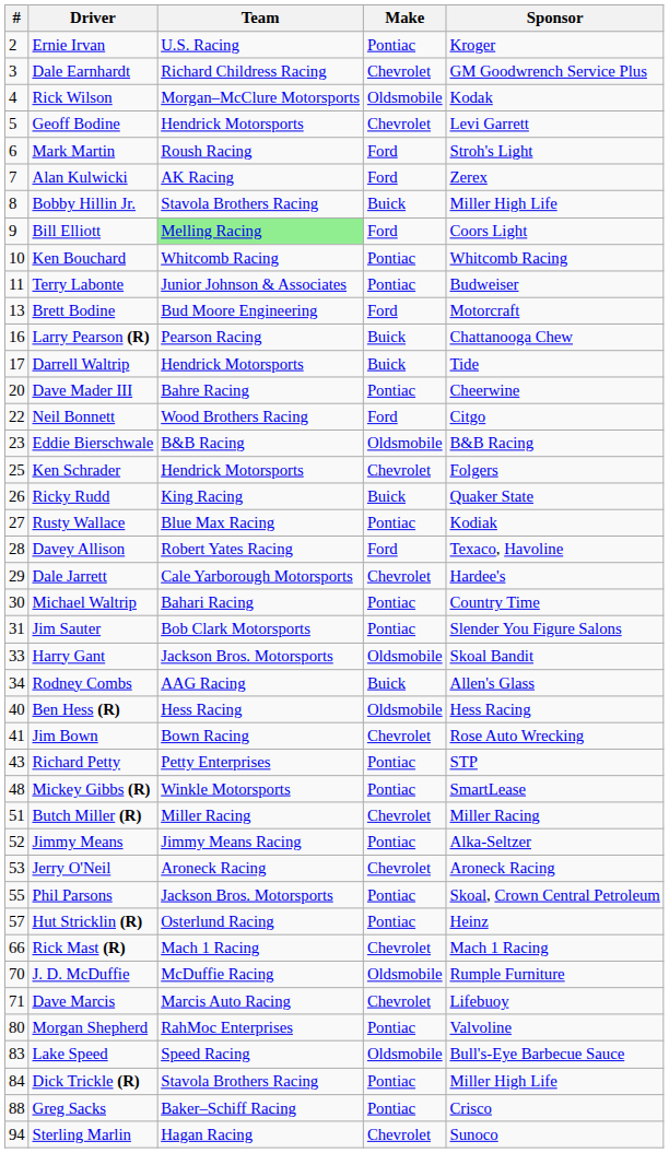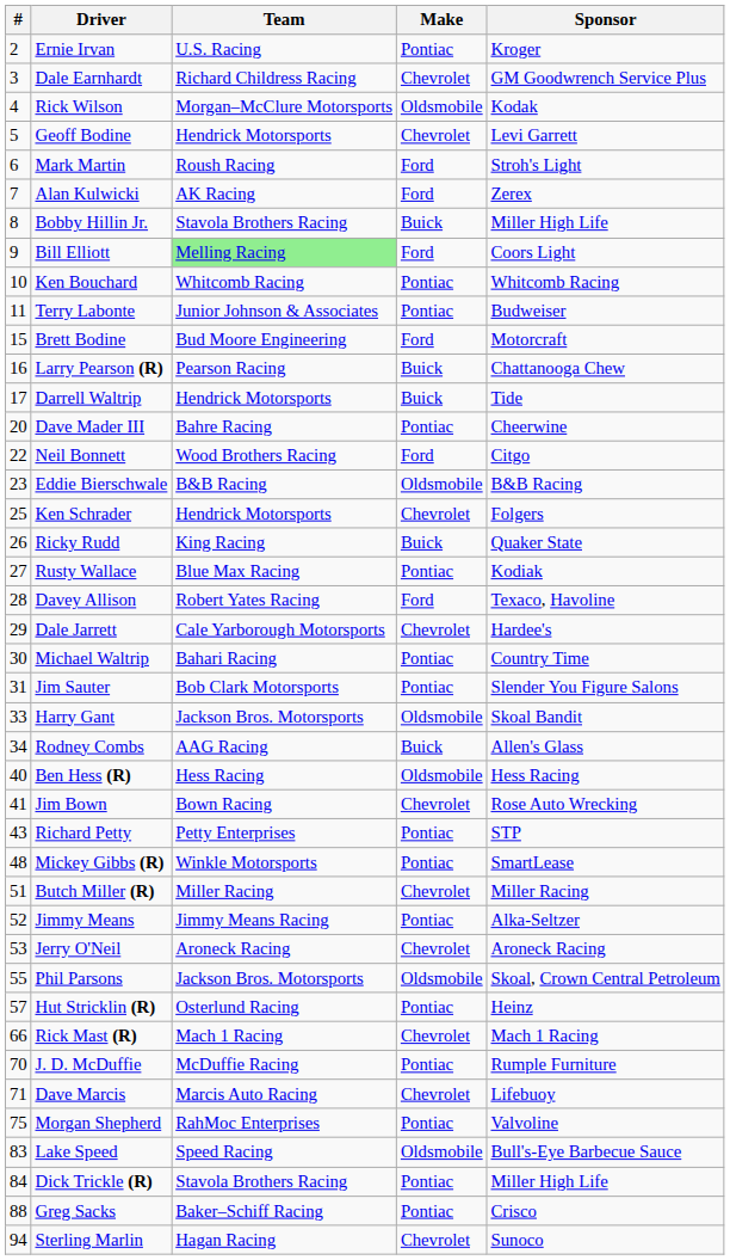Brett Bodine | #: 13 -> 15
Phil Parsons | Make: Pontiac -> Oldsmobile
J. D. McDuffie | Make: Oldsmobile -> Pontiac
Morgan Shepherd | #: 80 -> 75
